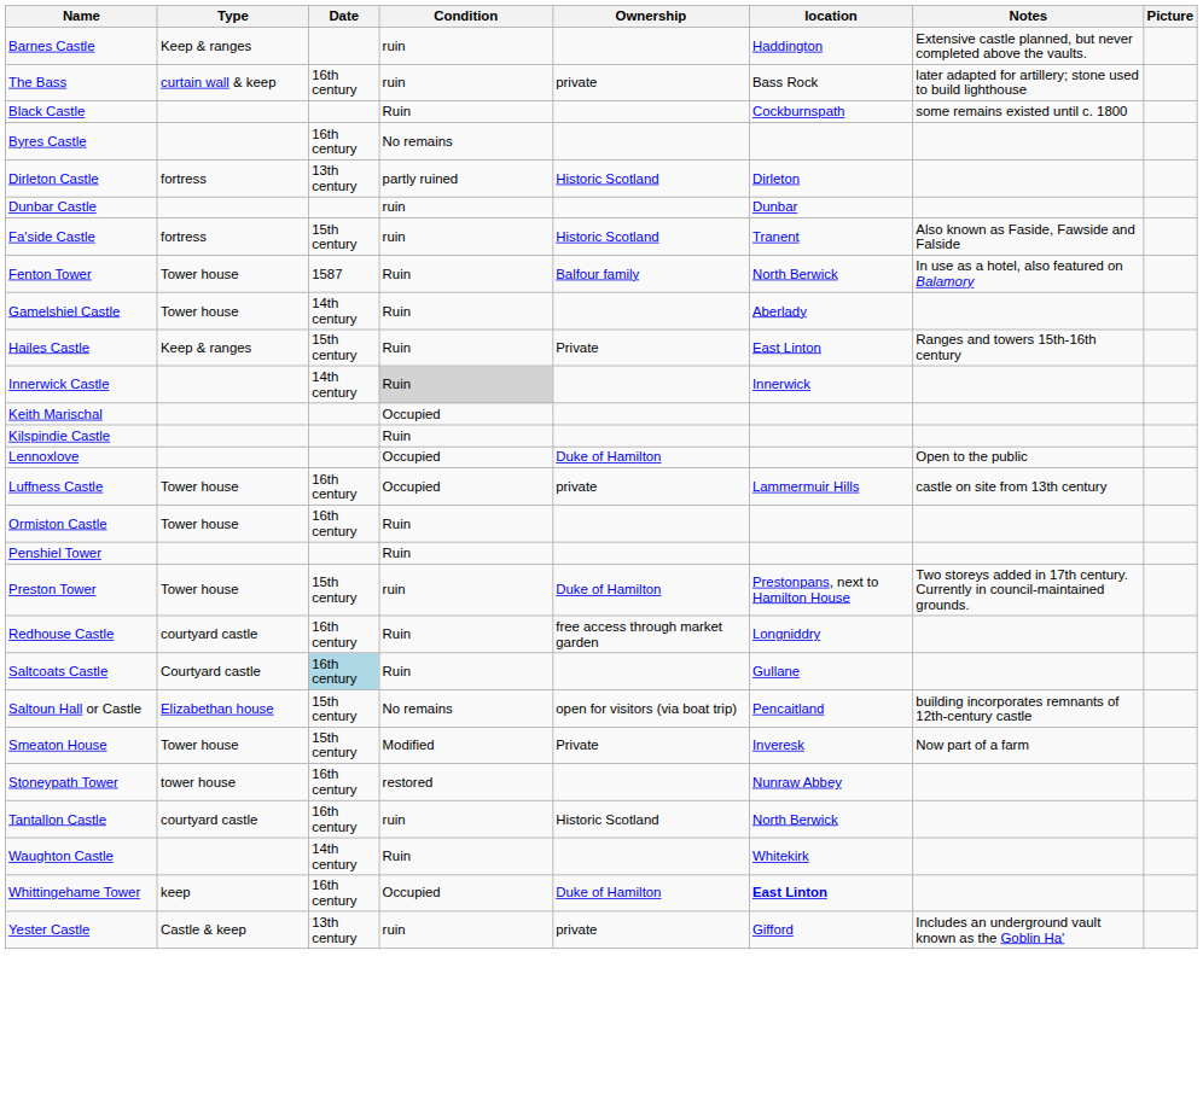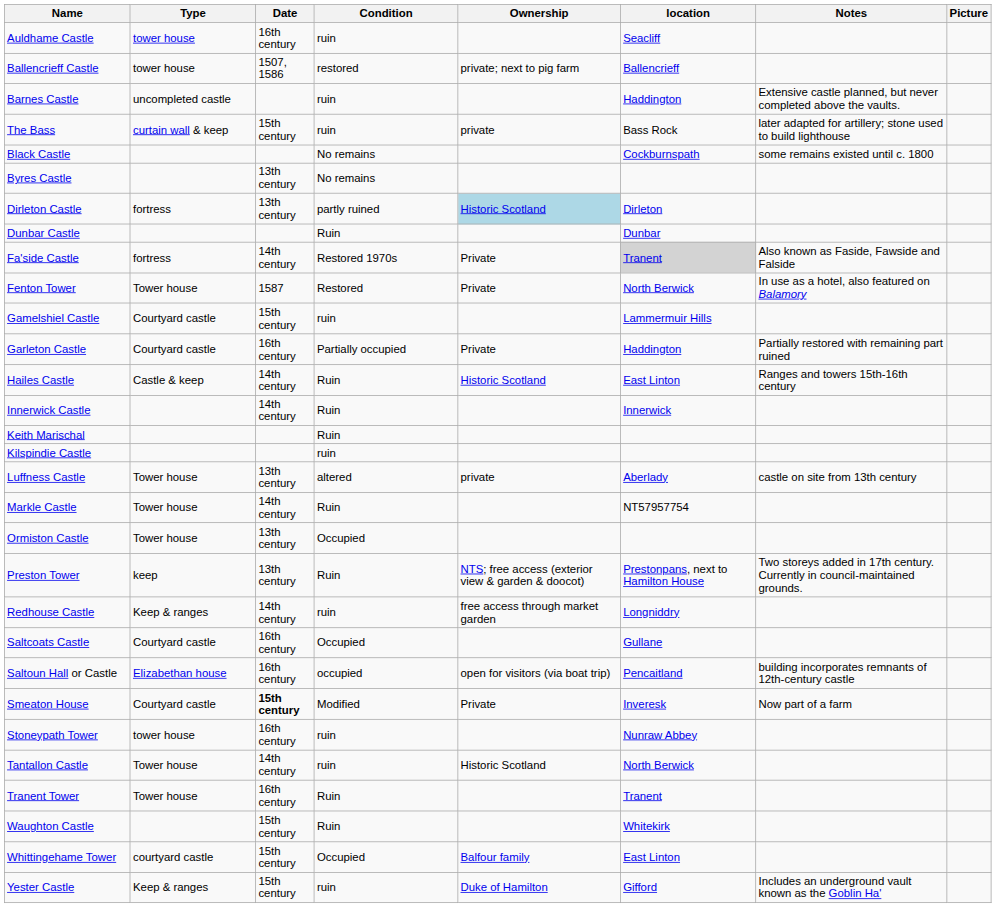+ row: Auldhame Castle | tower house | 16th century | ruin | Seacliff
+ row: Ballencrieff Castle | tower house | 1507, 1586 | restored | private; next to pig farm | Ballencrieff
Barnes Castle | Type: Keep & ranges -> uncompleted castle
The Bass | Date: 16th century -> 15th century
Black Castle | Condition: Ruin -> No remains
Byres Castle | Date: 16th century -> 13th century
Dirleton Castle | Ownership: no background -> lightblue background
Dunbar Castle | Condition: ruin -> Ruin
Fa'side Castle | Date: 15th century -> 14th century
Fa'side Castle | Condition: ruin -> Restored 1970s
Fa'side Castle | Ownership: Historic Scotland -> Private
Fa'side Castle | location: no background -> lightgrey background
Fenton Tower | Condition: Ruin -> Restored
Fenton Tower | Ownership: Balfour family -> Private
Gamelshiel Castle | Type: Tower house -> Courtyard castle
Gamelshiel Castle | Date: 14th century -> 15th century
Gamelshiel Castle | Condition: Ruin -> ruin
Gamelshiel Castle | location: Aberlady -> Lammermuir Hills
+ row: Garleton Castle | Courtyard castle | 16th century | Partially occupied | Private | Haddington | Partially restored with remaining part ruined
Hailes Castle | Type: Keep & ranges -> Castle & keep
Hailes Castle | Date: 15th century -> 14th century
Hailes Castle | Ownership: Private -> Historic Scotland
Innerwick Castle | Condition: lightgrey background -> no background
Keith Marischal | Condition: Occupied -> Ruin
Kilspindie Castle | Condition: Ruin -> ruin
- row: Lennoxlove | Occupied | Duke of Hamilton | Open to the public
Luffness Castle | Date: 16th century -> 13th century
Luffness Castle | Condition: Occupied -> altered
Luffness Castle | location: Lammermuir Hills -> Aberlady
+ row: Markle Castle | Tower house | 14th century | Ruin | NT57957754
Ormiston Castle | Date: 16th century -> 13th century
Ormiston Castle | Condition: Ruin -> Occupied
- row: Penshiel Tower | Ruin
Preston Tower | Type: Tower house -> keep
Preston Tower | Date: 15th century -> 13th century
Preston Tower | Condition: ruin -> Ruin
Preston Tower | Ownership: Duke of Hamilton -> NTS; free access (exterior view & garden & doocot)
Redhouse Castle | Type: courtyard castle -> Keep & ranges
Redhouse Castle | Date: 16th century -> 14th century
Redhouse Castle | Condition: Ruin -> ruin
Saltcoats Castle | Date: lightblue background -> no background
Saltcoats Castle | Condition: Ruin -> Occupied
Saltoun Hall or Castle | Date: 15th century -> 16th century
Saltoun Hall or Castle | Condition: No remains -> occupied
Smeaton House | Type: Tower house -> Courtyard castle
Smeaton House | Date: normal -> bold
Stoneypath Tower | Condition: restored -> ruin
Tantallon Castle | Type: courtyard castle -> Tower house
Tantallon Castle | Date: 16th century -> 14th century
+ row: Tranent Tower | Tower house | 16th century | Ruin | Tranent
Waughton Castle | Date: 14th century -> 15th century
Whittingehame Tower | Type: keep -> courtyard castle
Whittingehame Tower | Date: 16th century -> 15th century
Whittingehame Tower | Ownership: Duke of Hamilton -> Balfour family
Whittingehame Tower | location: bold -> normal
Yester Castle | Type: Castle & keep -> Keep & ranges
Yester Castle | Date: 13th century -> 15th century
Yester Castle | Ownership: private -> Duke of Hamilton
